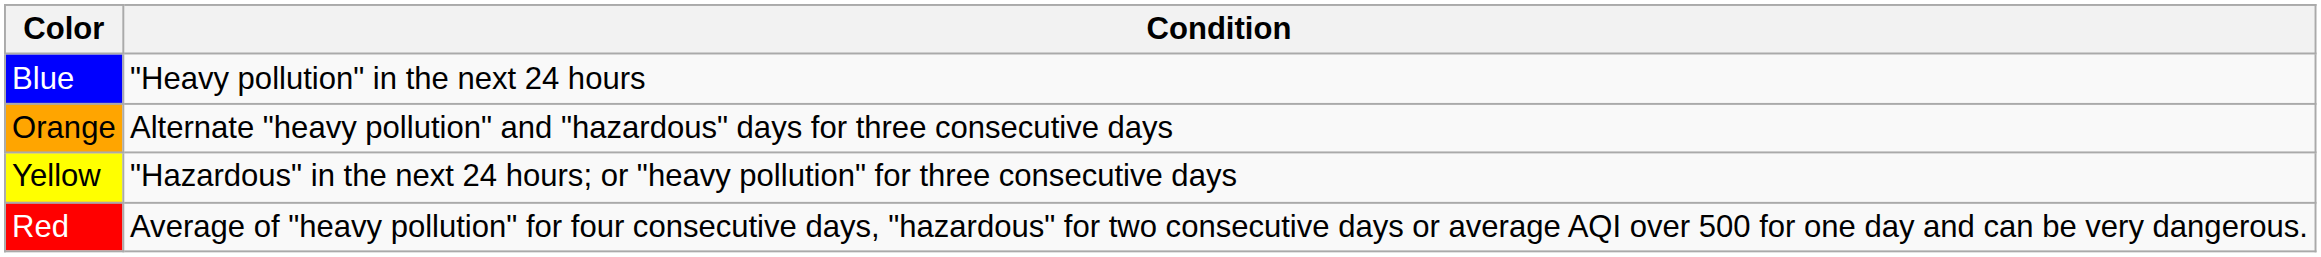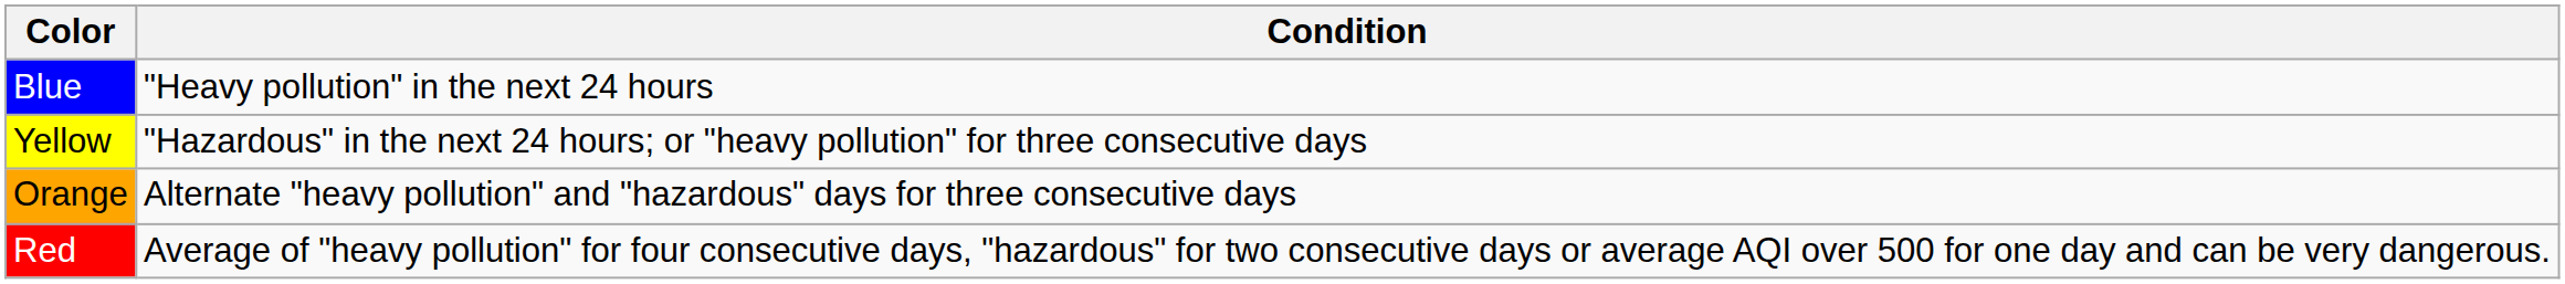rows swapped: Yellow <-> Orange
